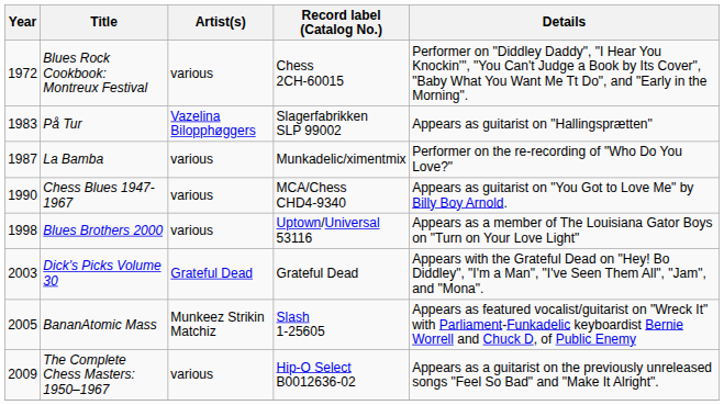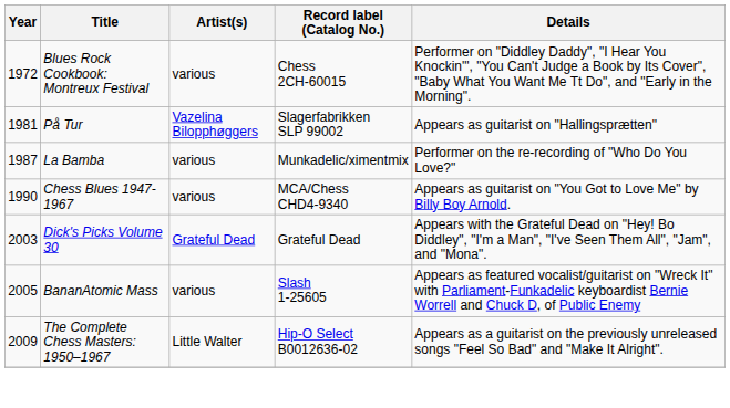På Tur | Year: 1983 -> 1981
- row: 1998 | Blues Brothers 2000 | various | Uptown/Universal 53116 | Appears as a member of The Louisiana Gator Boys on "Turn on Your Love Light"
BananAtomic Mass | Artist(s): Munkeez Strikin Matchiz -> various
The Complete Chess Masters: 1950–1967 | Artist(s): various -> Little Walter
